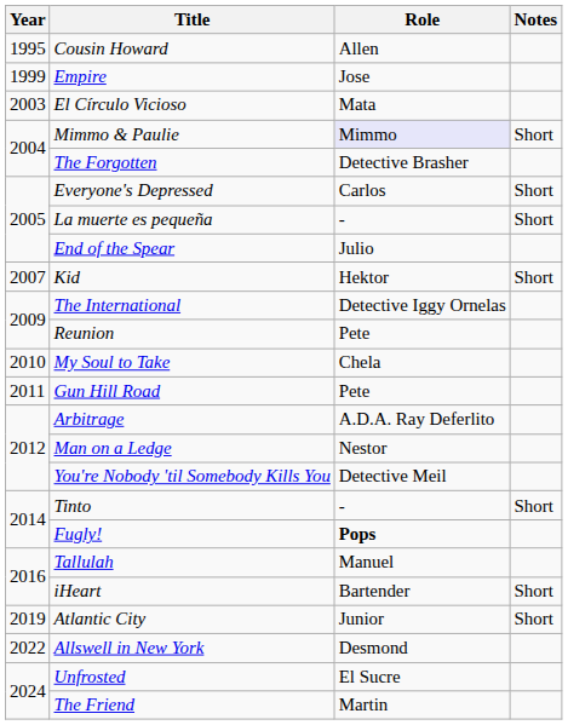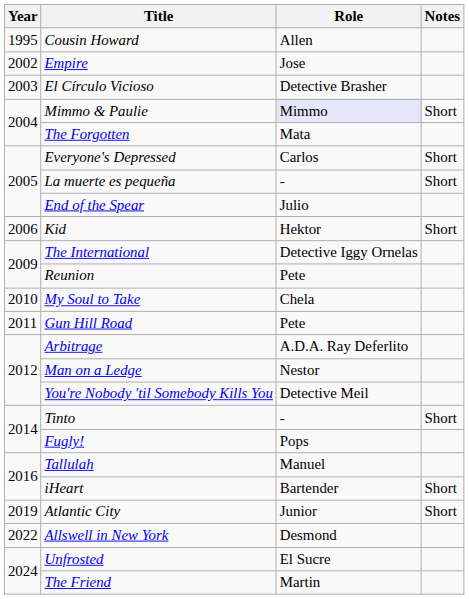Empire | Year: 1999 -> 2002
El Círculo Vicioso | Role: Mata -> Detective Brasher
The Forgotten | Role: Detective Brasher -> Mata
Kid | Year: 2007 -> 2006
Fugly! | Role: bold -> normal
